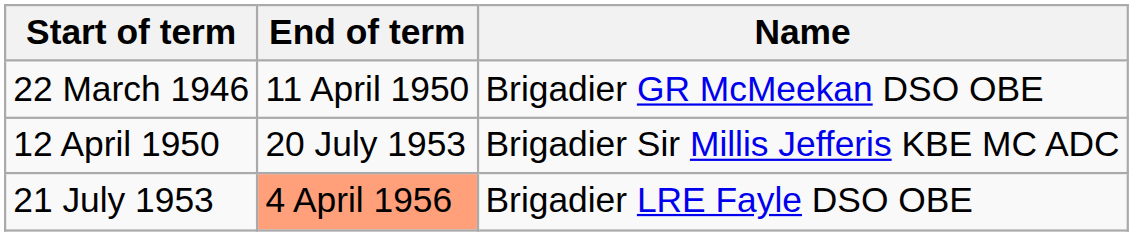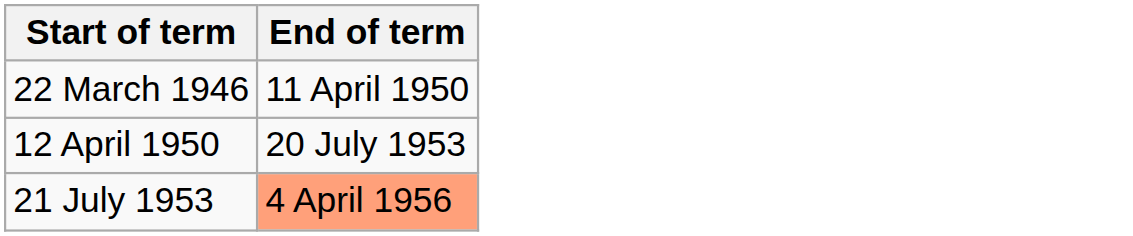- column: Name | Brigadier GR McMeekan DSO OBE | Brigadier Sir Millis Jefferis KBE MC ADC | Brigadier LRE Fayle DSO OBE
